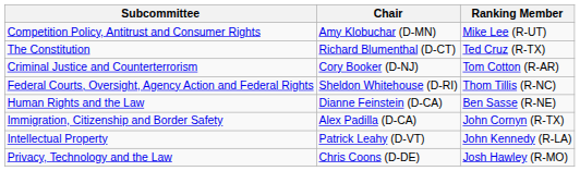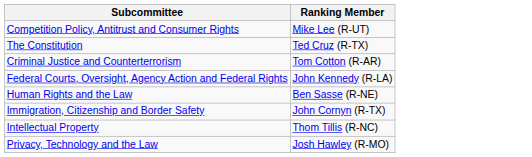- column: Chair | Amy Klobuchar (D-MN) | Richard Blumenthal (D-CT) | Cory Booker (D-NJ) | Sheldon Whitehouse (D-RI) | Dianne Feinstein (D-CA) | Alex Padilla (D-CA) | Patrick Leahy (D-VT) | Chris Coons (D-DE)
Federal Courts, Oversight, Agency Action and Federal Rights | Ranking Member: Thom Tillis (R-NC) -> John Kennedy (R-LA)
Intellectual Property | Ranking Member: John Kennedy (R-LA) -> Thom Tillis (R-NC)
